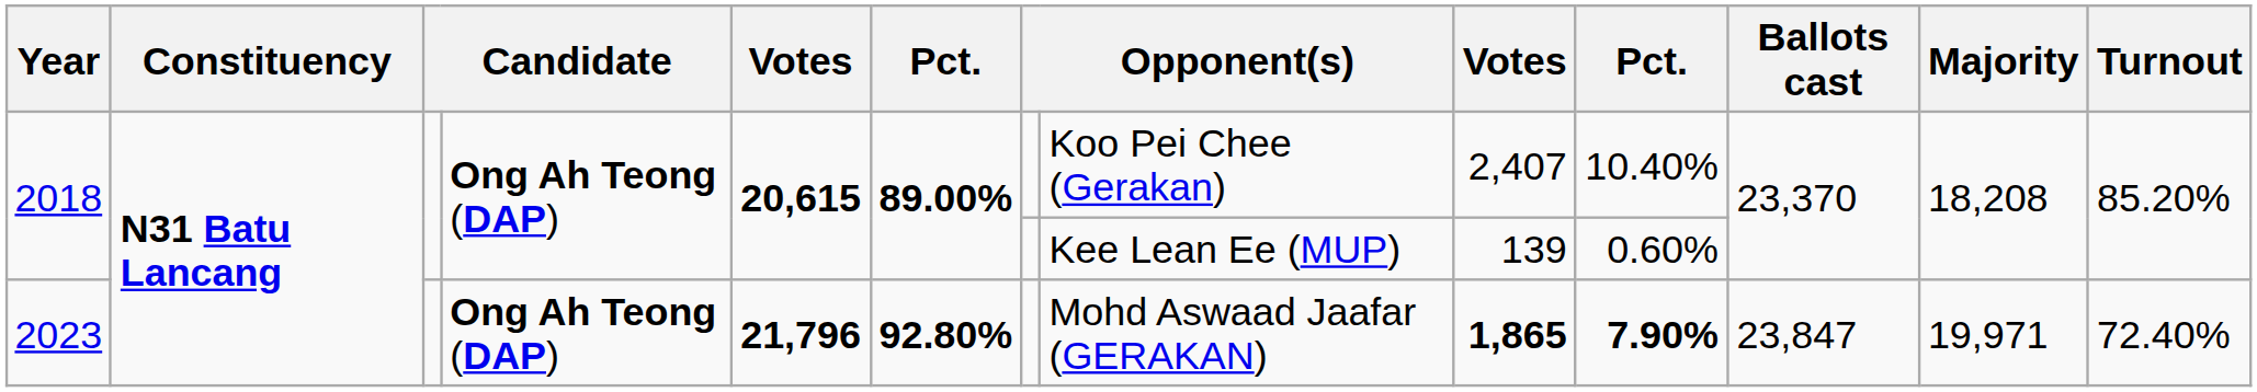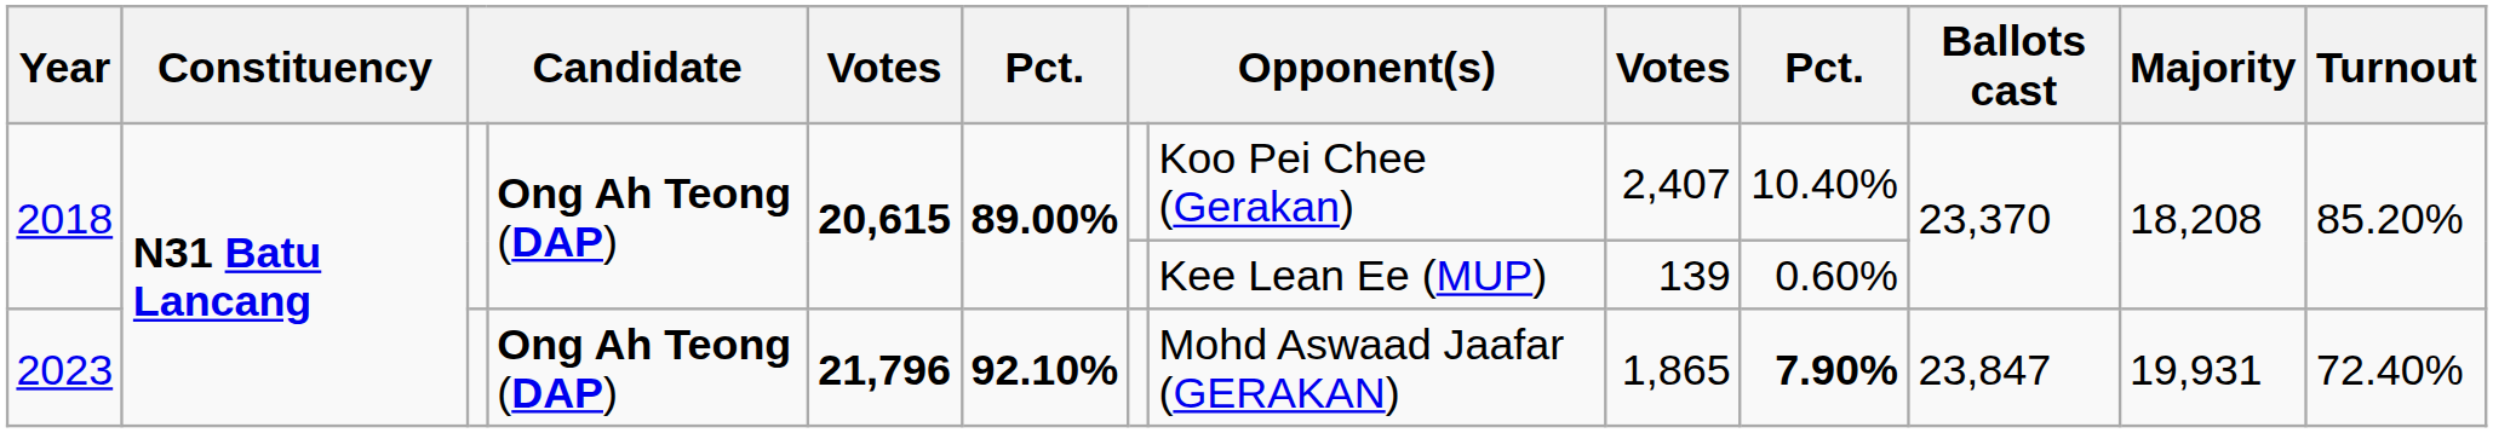2023 | column 6: 92.80% -> 92.10%
2023 | column 9: bold -> normal
2023 | Majority: 19,971 -> 19,931
